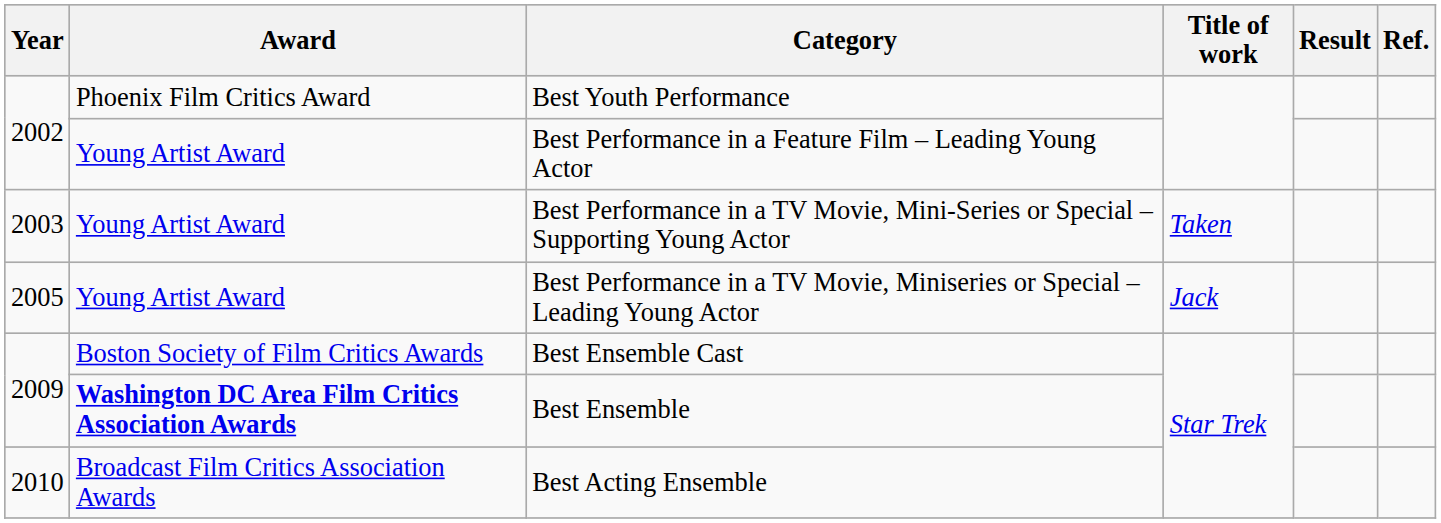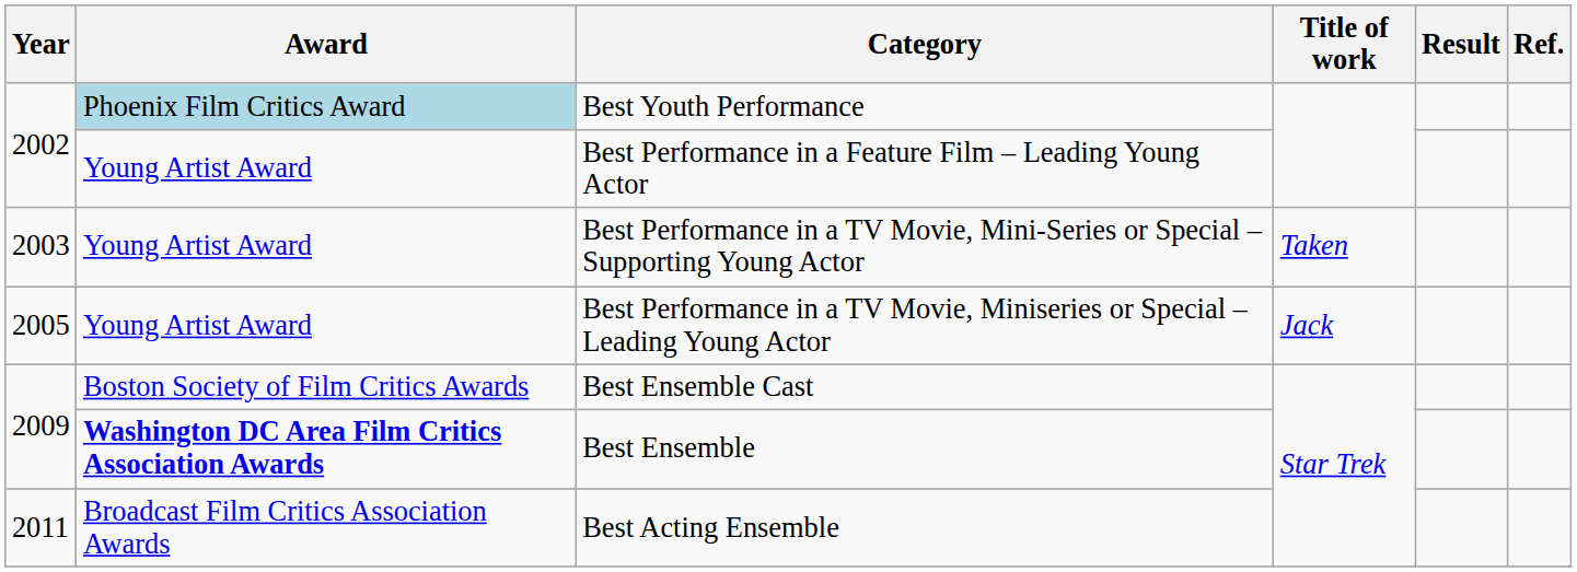Best Youth Performance | Award: no background -> lightblue background
Best Acting Ensemble | Year: 2010 -> 2011
